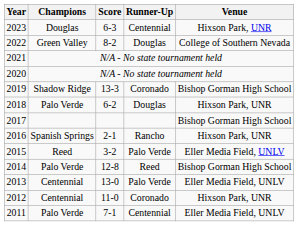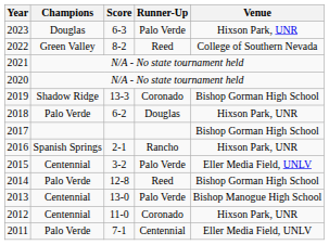2023 | Runner-Up: Centennial -> Palo Verde
2022 | Runner-Up: Douglas -> Reed
2015 | Champions: Reed -> Centennial
2013 | Venue: Eller Media Field, UNLV -> Bishop Manogue High School
